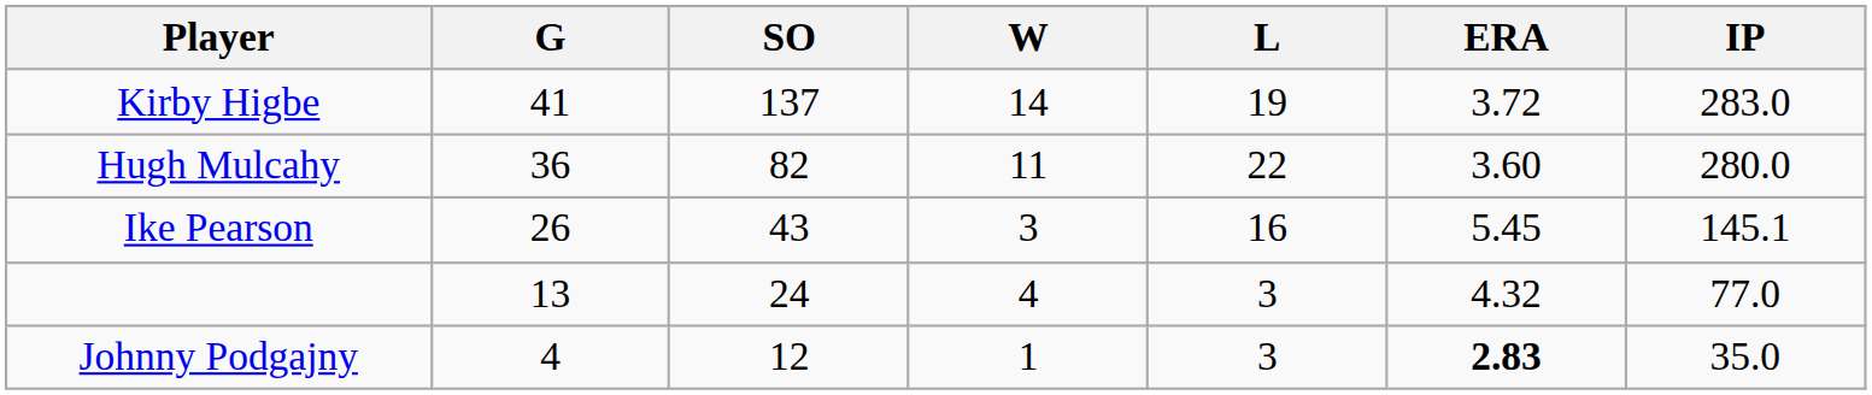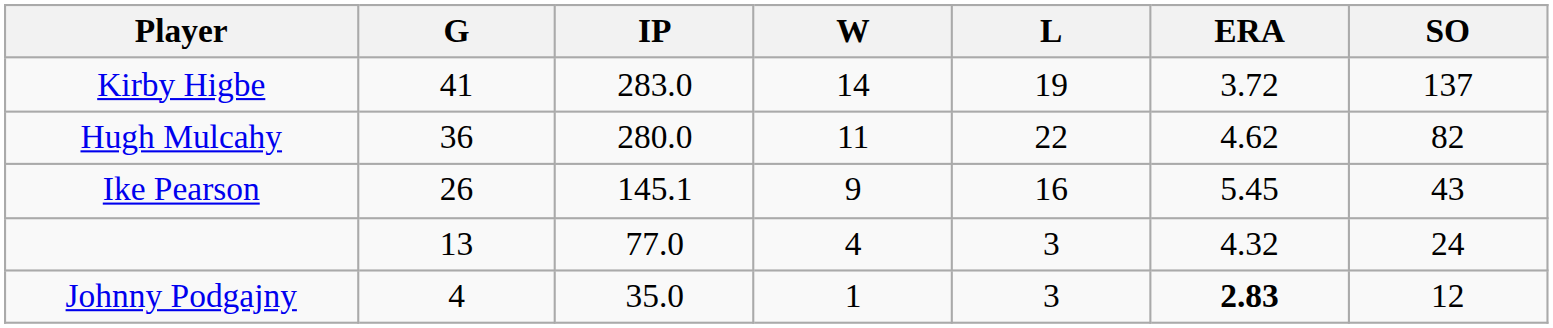columns swapped: IP <-> SO
Hugh Mulcahy | ERA: 3.60 -> 4.62
Ike Pearson | W: 3 -> 9
